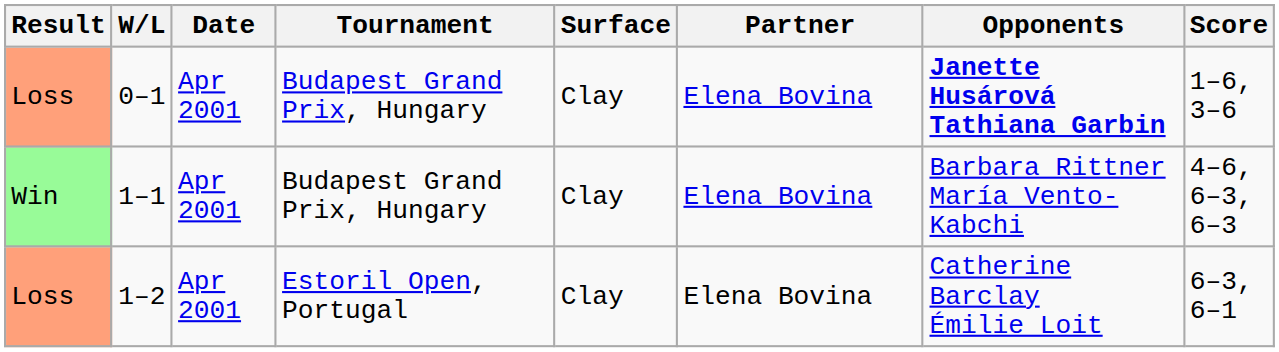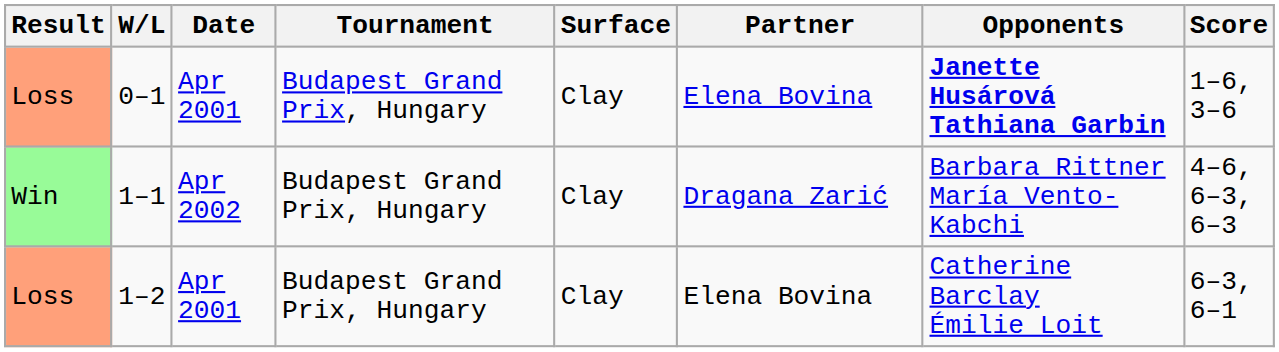1–1 | Date: Apr 2001 -> Apr 2002
1–1 | Partner: Elena Bovina -> Dragana Zarić
1–2 | Tournament: Estoril Open, Portugal -> Budapest Grand Prix, Hungary
